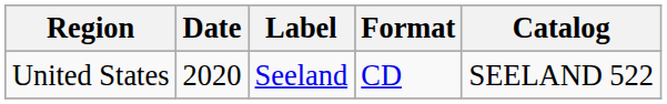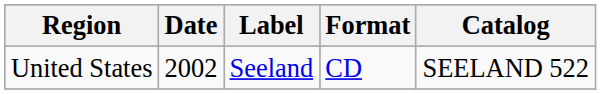United States | Date: 2020 -> 2002
